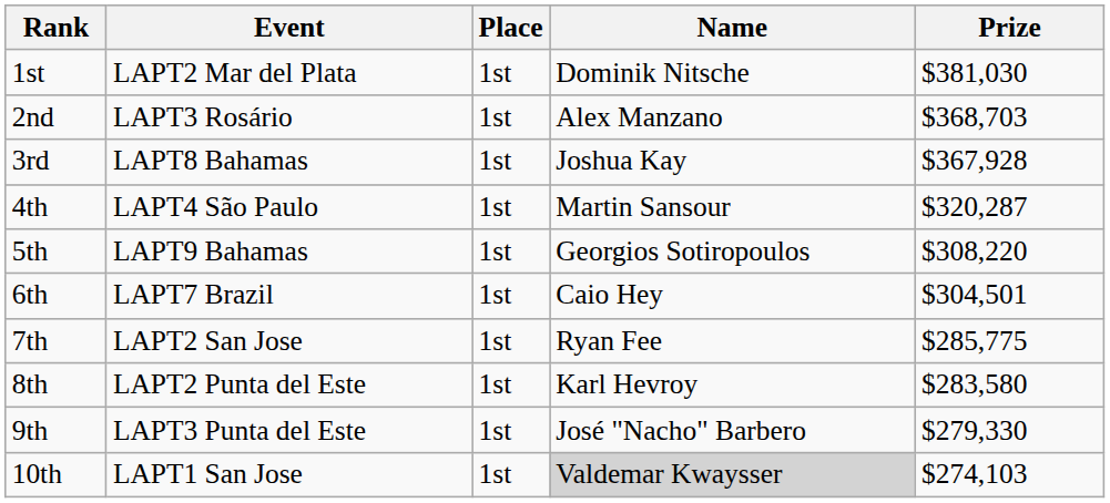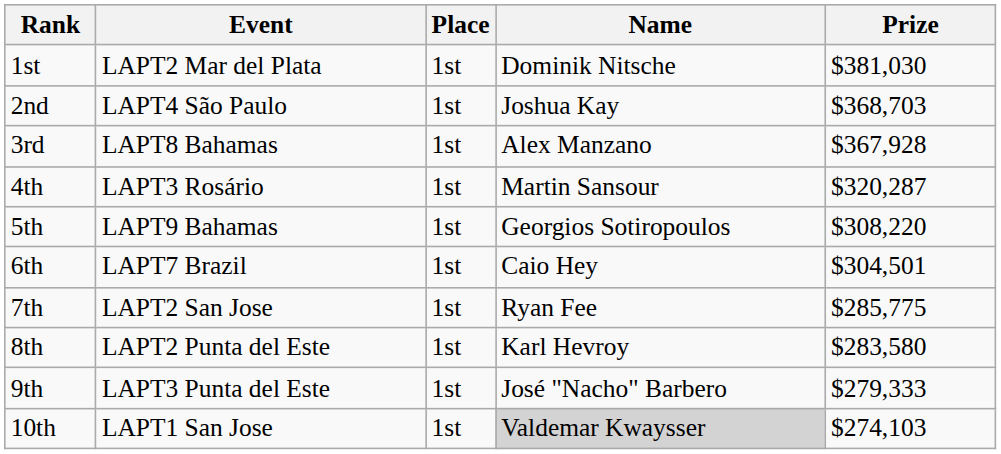2nd | Event: LAPT3 Rosário -> LAPT4 São Paulo
2nd | Name: Alex Manzano -> Joshua Kay
3rd | Name: Joshua Kay -> Alex Manzano
4th | Event: LAPT4 São Paulo -> LAPT3 Rosário
9th | Prize: $279,330 -> $279,333
